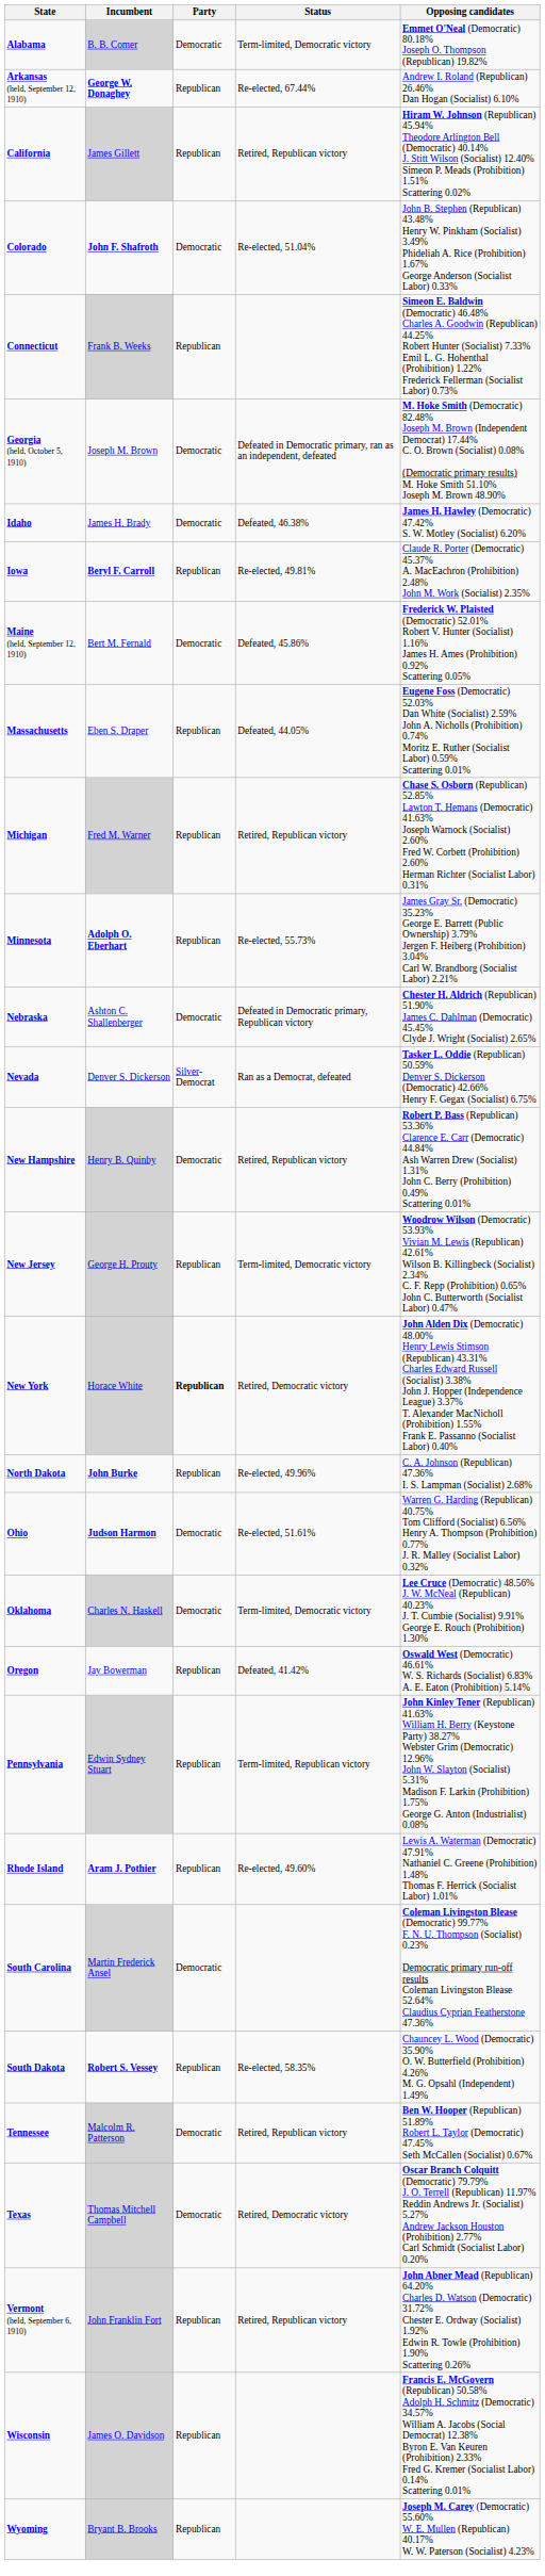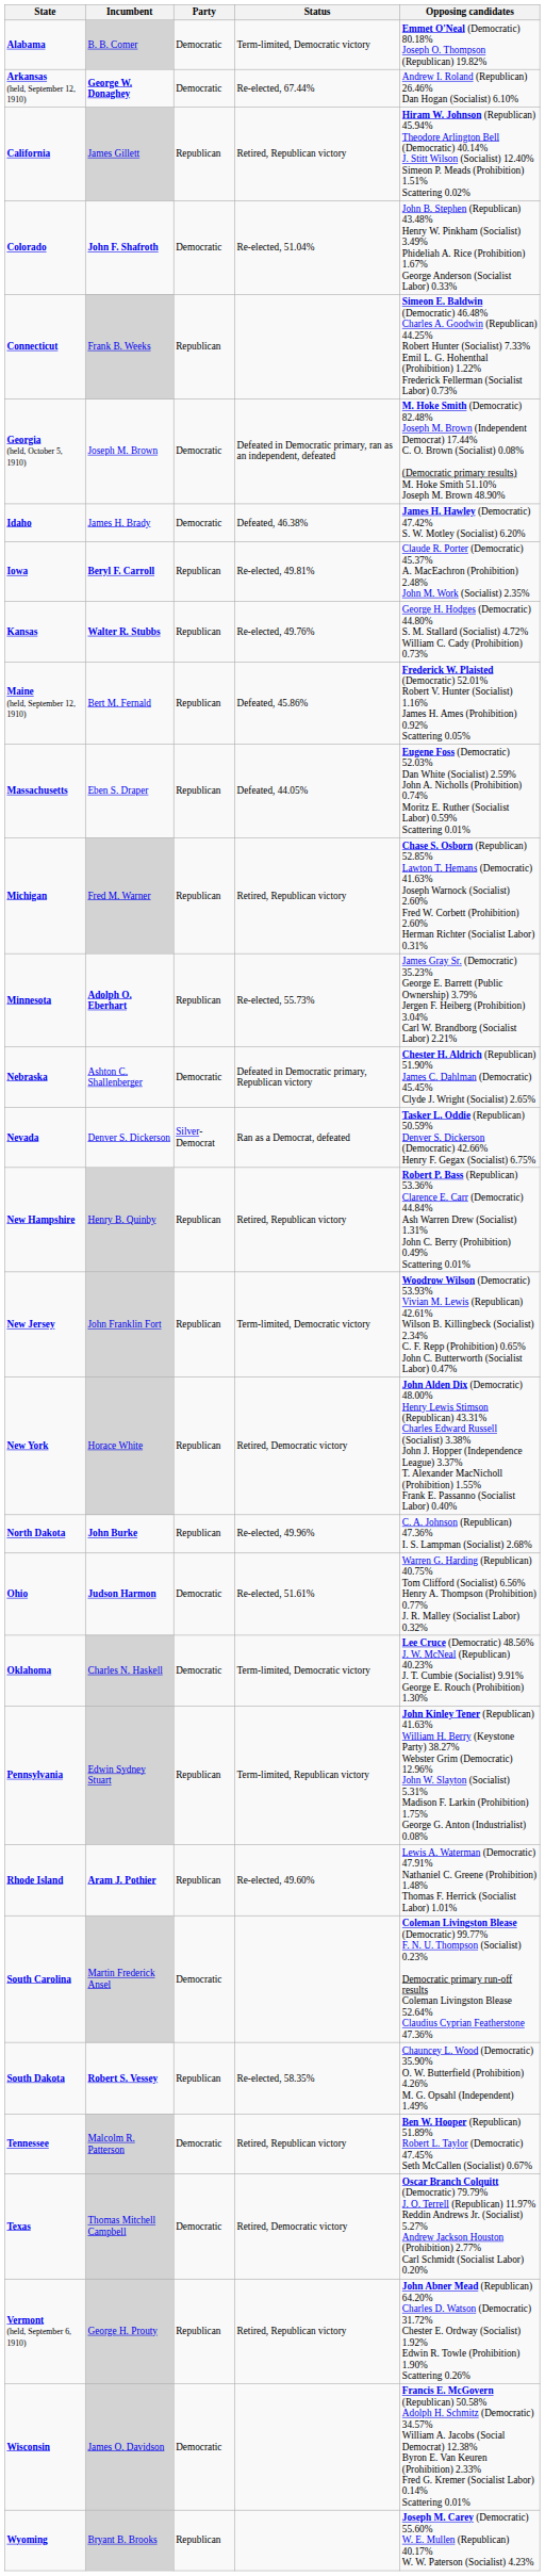Arkansas (held, September 12, 1910) | Party: Republican -> Democratic
+ row: Kansas | Walter R. Stubbs | Republican | Re-elected, 49.76% | George H. Hodges (Democratic) 44.80% S. M. Stallard (Socialist) 4.72% William C. Cady (Prohibition) 0.73%
Maine (held, September 12, 1910) | Party: Democratic -> Republican
New Hampshire | Party: Democratic -> Republican
New Jersey | Incumbent: George H. Prouty -> John Franklin Fort
New York | Party: bold -> normal
- row: Oregon | Jay Bowerman | Republican | Defeated, 41.42% | Oswald West (Democratic) 46.61% W. S. Richards (Socialist) 6.83% A. E. Eaton (Prohibition) 5.14%
Vermont (held, September 6, 1910) | Incumbent: John Franklin Fort -> George H. Prouty
Wisconsin | Party: Republican -> Democratic
